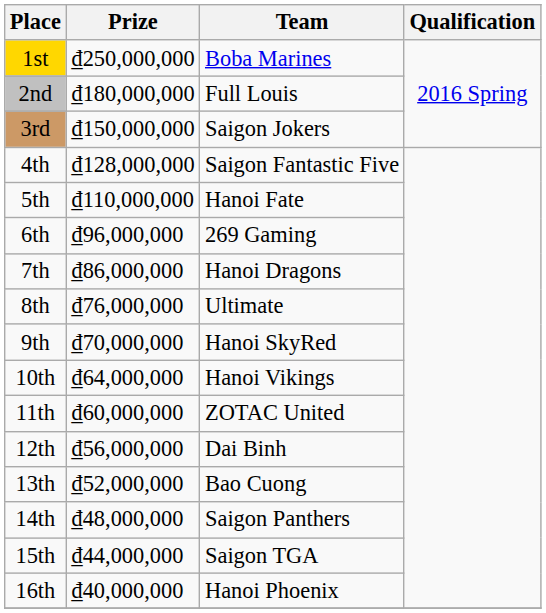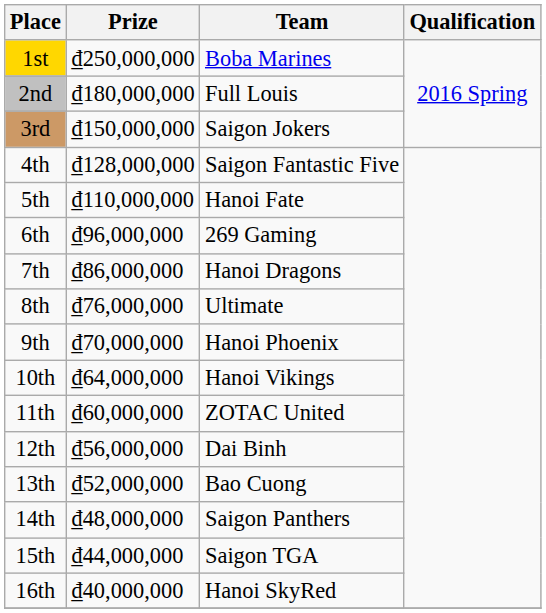9th | Team: Hanoi SkyRed -> Hanoi Phoenix
16th | Team: Hanoi Phoenix -> Hanoi SkyRed
